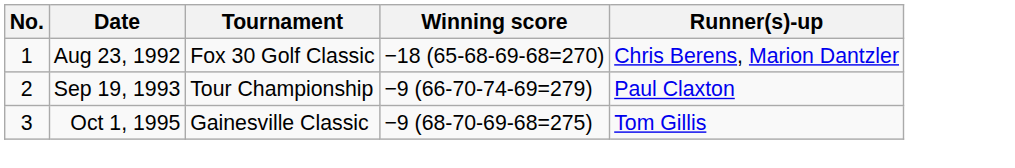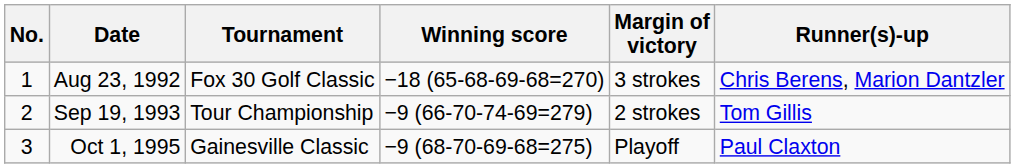+ column: Margin of victory | 3 strokes | 2 strokes | Playoff
Sep 19, 1993 | Runner(s)-up: Paul Claxton -> Tom Gillis
Oct 1, 1995 | Runner(s)-up: Tom Gillis -> Paul Claxton
